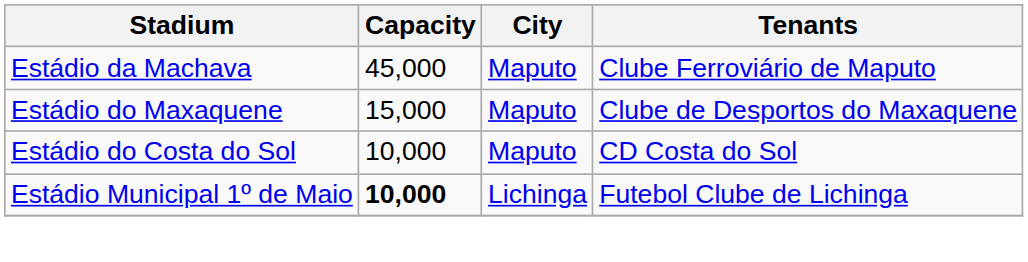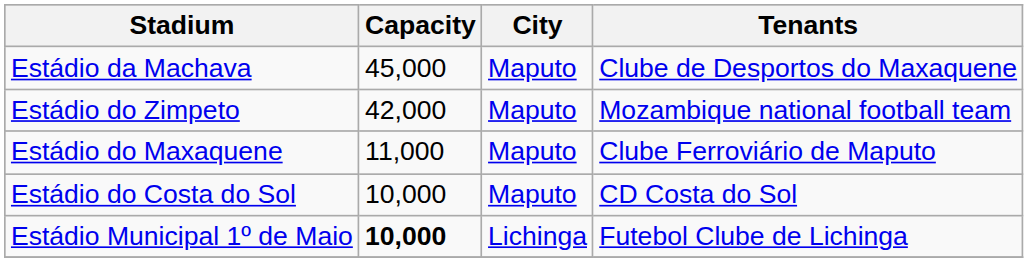Estádio da Machava | Tenants: Clube Ferroviário de Maputo -> Clube de Desportos do Maxaquene
+ row: Estádio do Zimpeto | 42,000 | Maputo | Mozambique national football team
Estádio do Maxaquene | Capacity: 15,000 -> 11,000
Estádio do Maxaquene | Tenants: Clube de Desportos do Maxaquene -> Clube Ferroviário de Maputo
